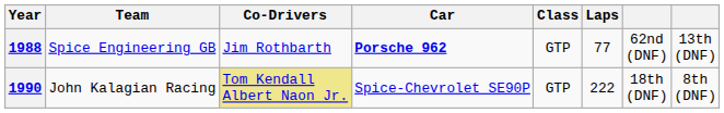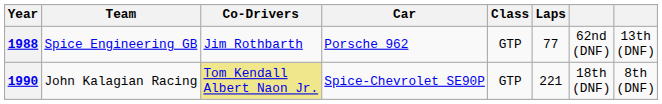1988 | Car: bold -> normal
1990 | Laps: 222 -> 221
